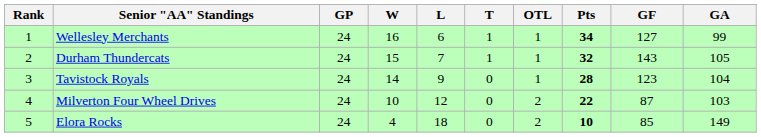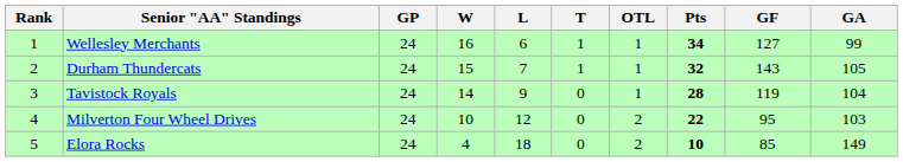Tavistock Royals | GF: 123 -> 119
Milverton Four Wheel Drives | GF: 87 -> 95
